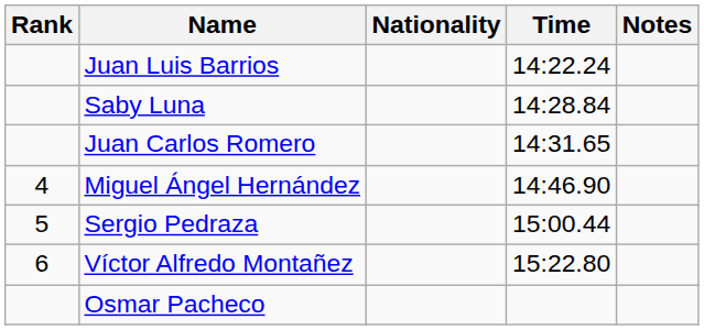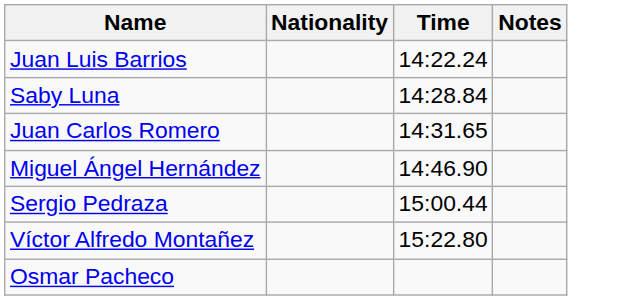- column: Rank | 4 | 5 | 6
